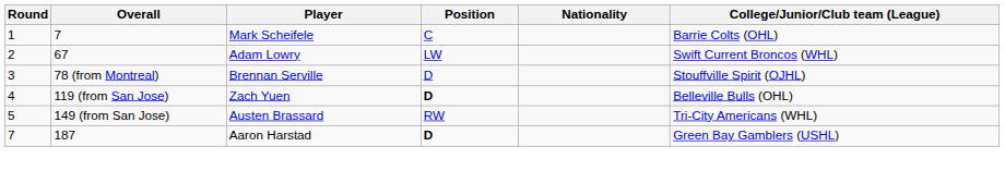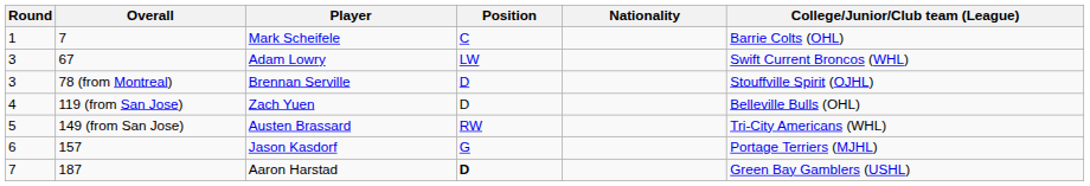Adam Lowry | Round: 2 -> 3
Zach Yuen | Position: bold -> normal
+ row: 6 | 157 | Jason Kasdorf | G | Portage Terriers (MJHL)
